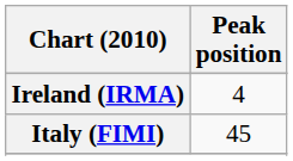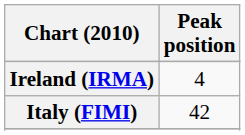Italy (FIMI) | Peak position: 45 -> 42
